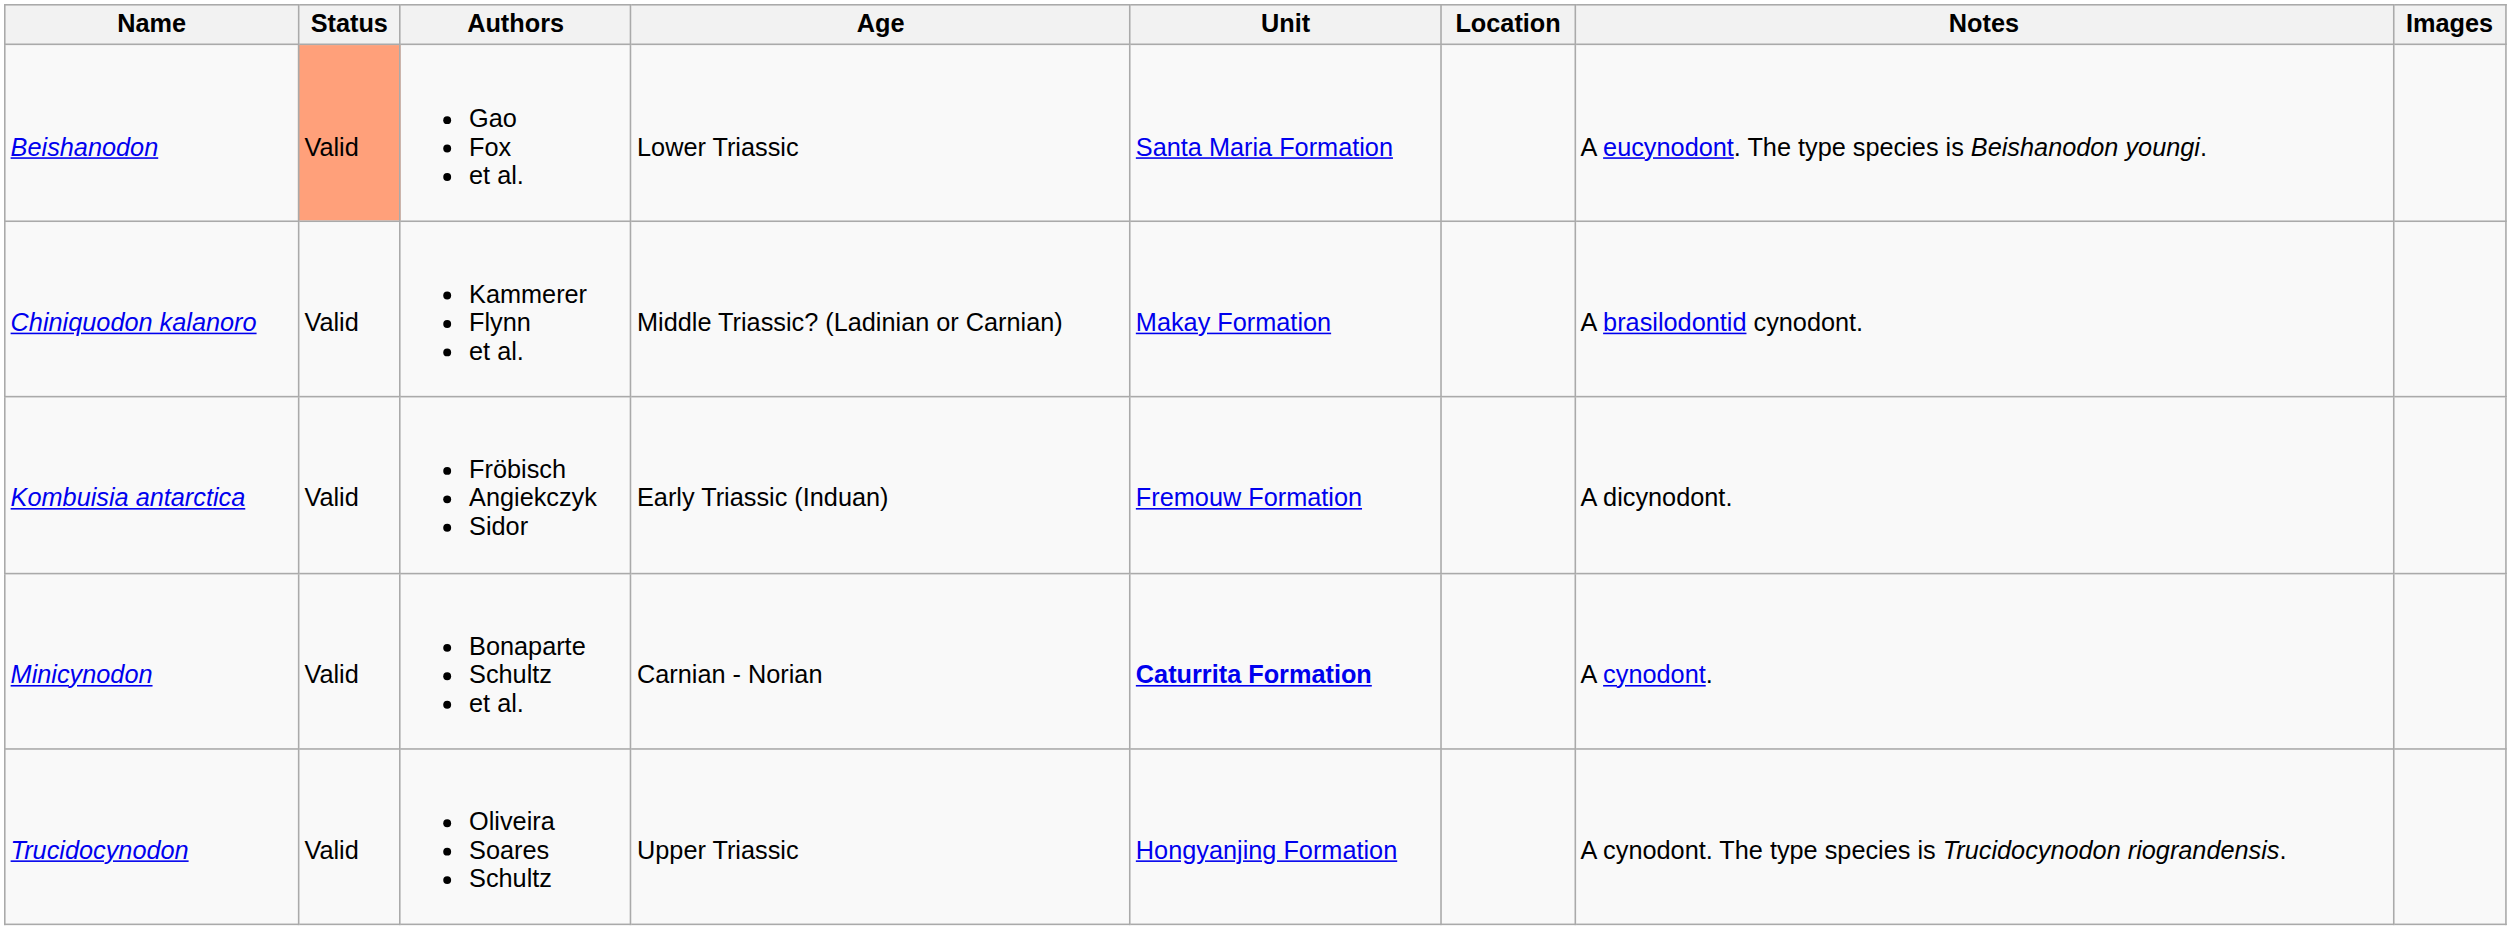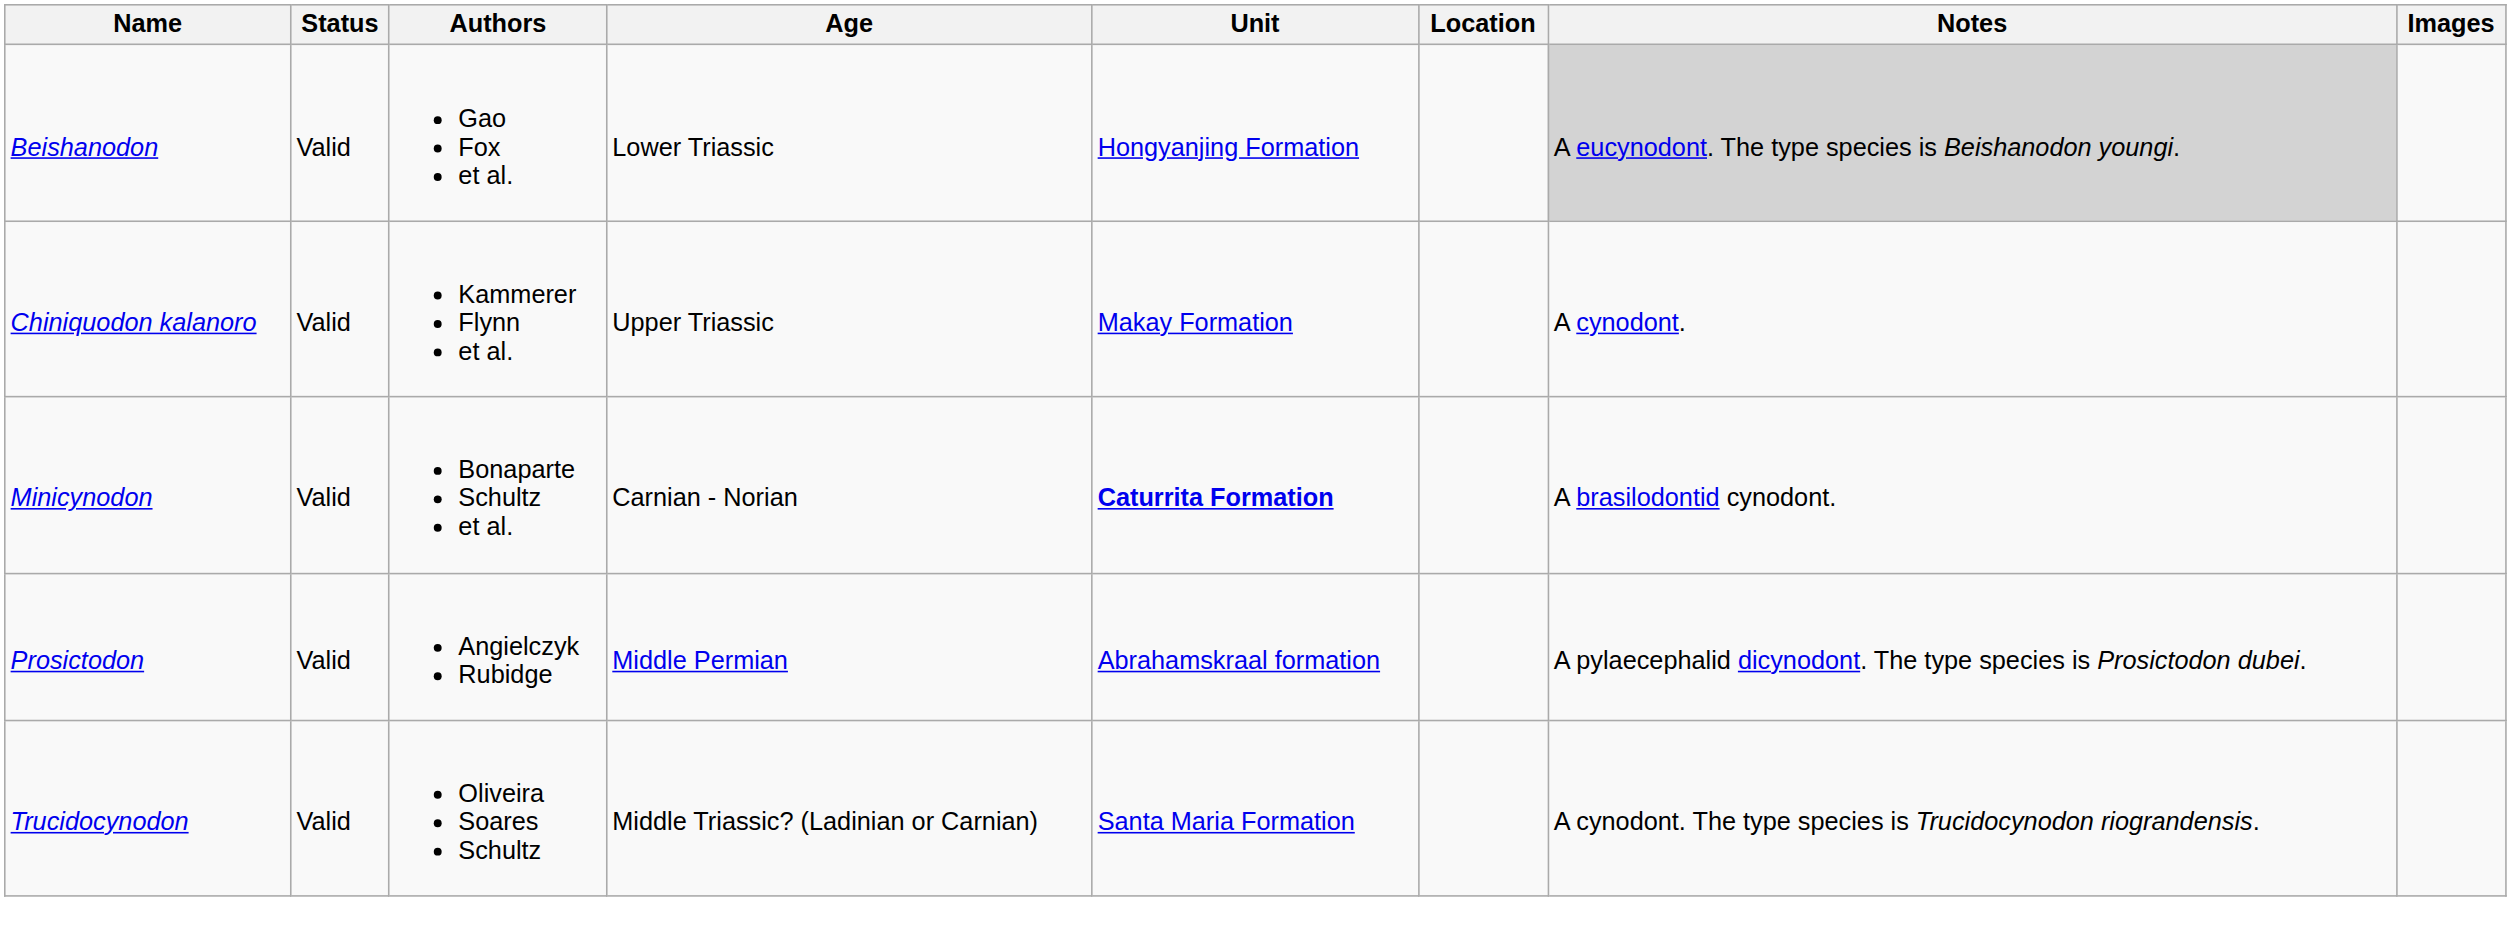Beishanodon | Status: lightsalmon background -> no background
Beishanodon | Unit: Santa Maria Formation -> Hongyanjing Formation
Beishanodon | Notes: no background -> lightgrey background
Chiniquodon kalanoro | Age: Middle Triassic? (Ladinian or Carnian) -> Upper Triassic
Chiniquodon kalanoro | Notes: A brasilodontid cynodont. -> A cynodont.
- row: Kombuisia antarctica | Valid | Fröbisch Angiekczyk Sidor | Early Triassic (Induan) | Fremouw Formation | A dicynodont.
Minicynodon | Notes: A cynodont. -> A brasilodontid cynodont.
+ row: Prosictodon | Valid | Angielczyk Rubidge | Middle Permian | Abrahamskraal formation | A pylaecephalid dicynodont. The type species is Prosictodon dubei.
Trucidocynodon | Age: Upper Triassic -> Middle Triassic? (Ladinian or Carnian)
Trucidocynodon | Unit: Hongyanjing Formation -> Santa Maria Formation
